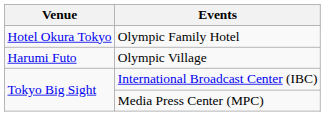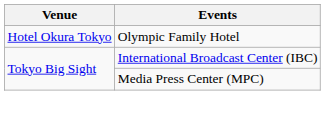- row: Harumi Futo | Olympic Village
